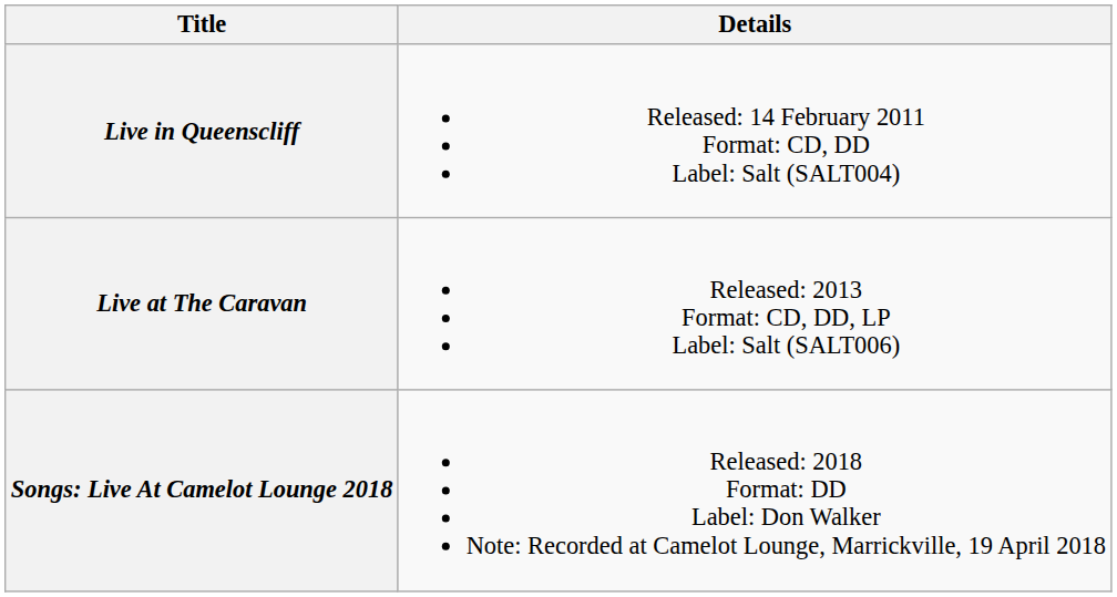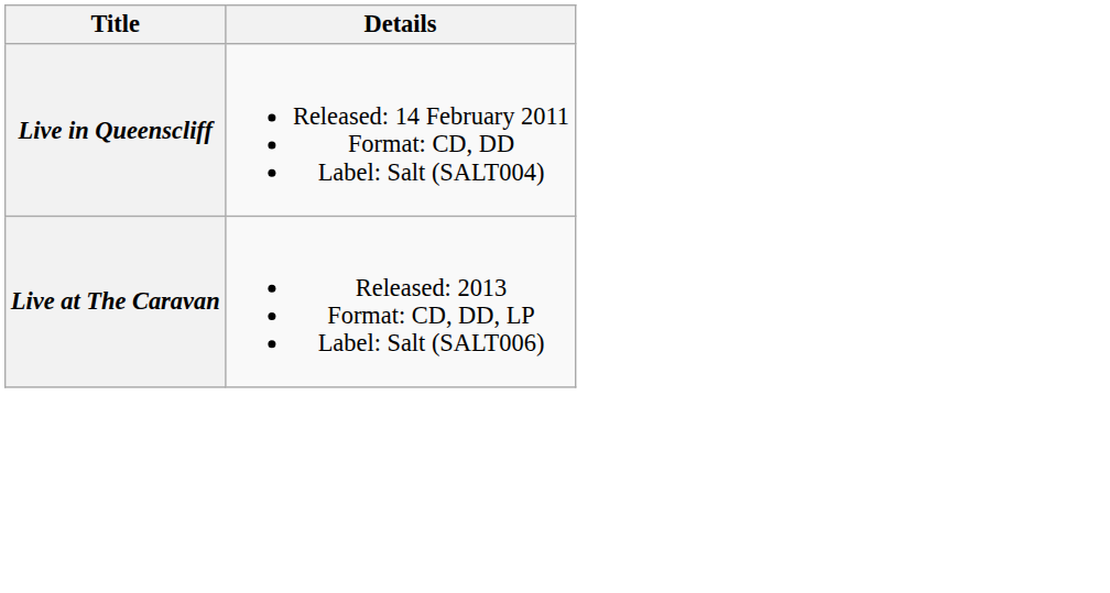- row: Songs: Live At Camelot Lounge 2018 | Released: 2018 Format: DD Label: Don Walker Note: Recorded at Camelot Lounge, Marrickville, 19 April 2018
